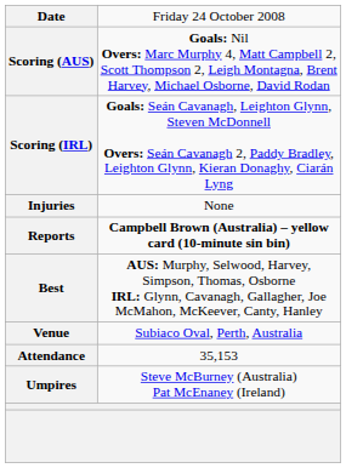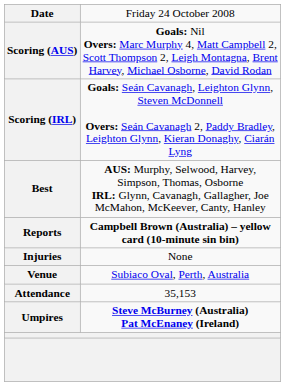rows swapped: Best <-> Injuries
Umpires | column 2: normal -> bold
